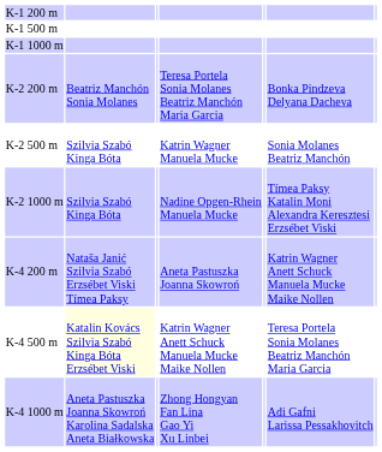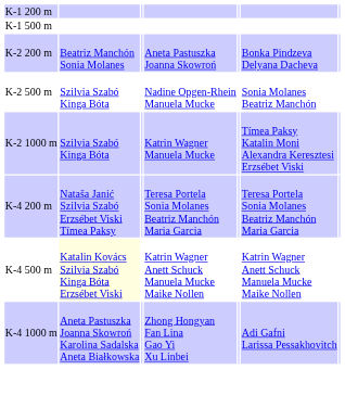- row: K-1 1000 m
K-2 200 m | column 4: Teresa Portela Sonia Molanes Beatriz Manchón Maria Garcia -> Aneta Pastuszka Joanna Skowroń
K-2 500 m | column 4: Katrin Wagner Manuela Mucke -> Nadine Opgen-Rhein Manuela Mucke
K-2 1000 m | column 4: Nadine Opgen-Rhein Manuela Mucke -> Katrin Wagner Manuela Mucke
K-4 200 m | column 4: Aneta Pastuszka Joanna Skowroń -> Teresa Portela Sonia Molanes Beatriz Manchón Maria Garcia
K-4 200 m | column 6: Katrin Wagner Anett Schuck Manuela Mucke Maike Nollen -> Teresa Portela Sonia Molanes Beatriz Manchón Maria Garcia
K-4 500 m | column 6: Teresa Portela Sonia Molanes Beatriz Manchón Maria Garcia -> Katrin Wagner Anett Schuck Manuela Mucke Maike Nollen
